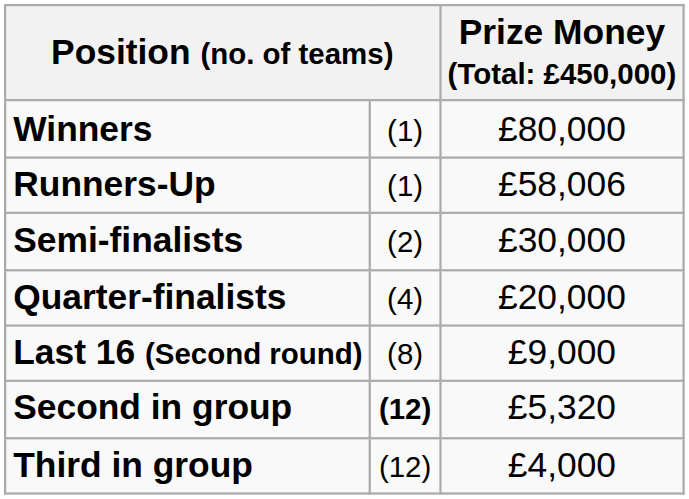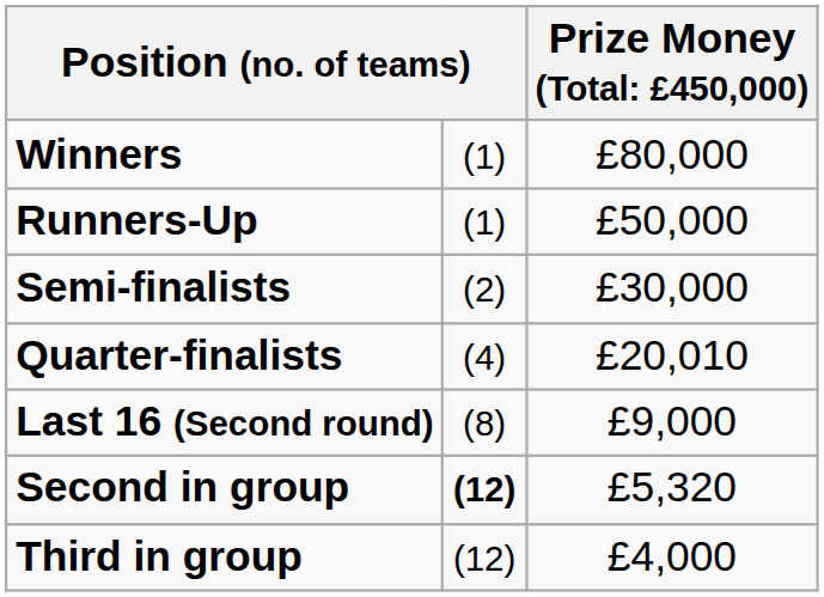Runners-Up | column 3: £58,006 -> £50,000
Quarter-finalists | column 3: £20,000 -> £20,010
